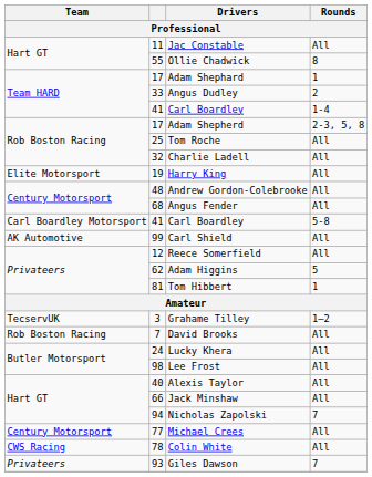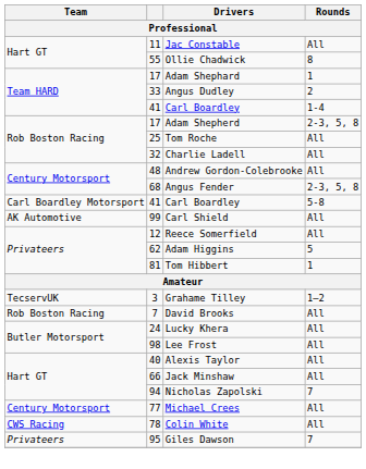- row: Elite Motorsport | 19 | Harry King | All
Angus Fender | Rounds: All -> 2-3, 5, 8
Giles Dawson | column 2: 93 -> 95
